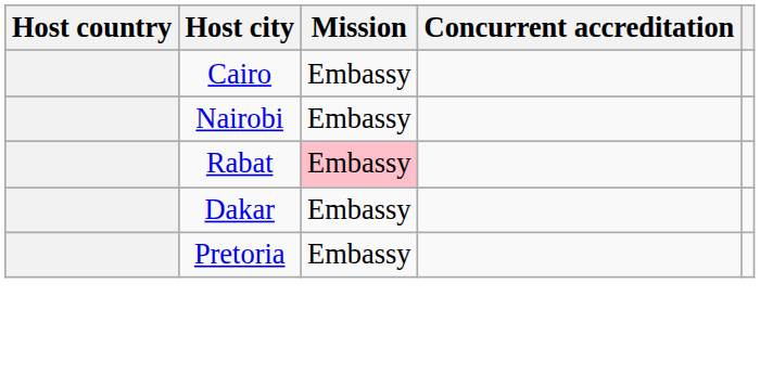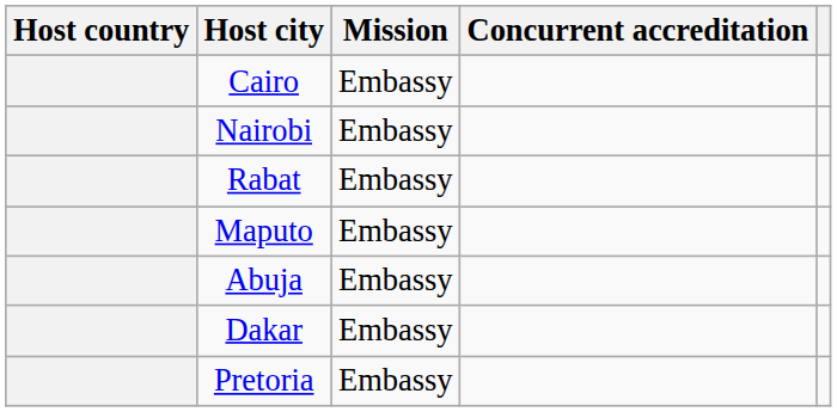Rabat | Mission: pink background -> no background
+ row: Maputo | Embassy
+ row: Abuja | Embassy
